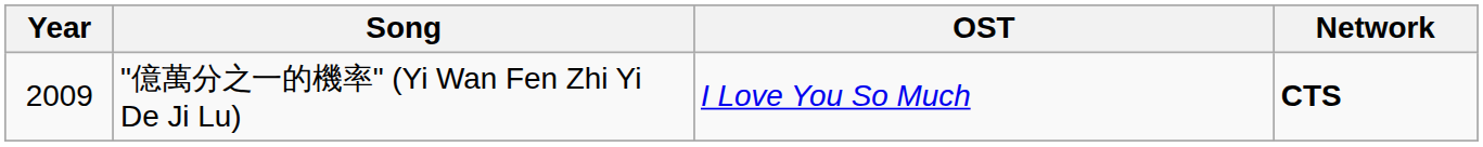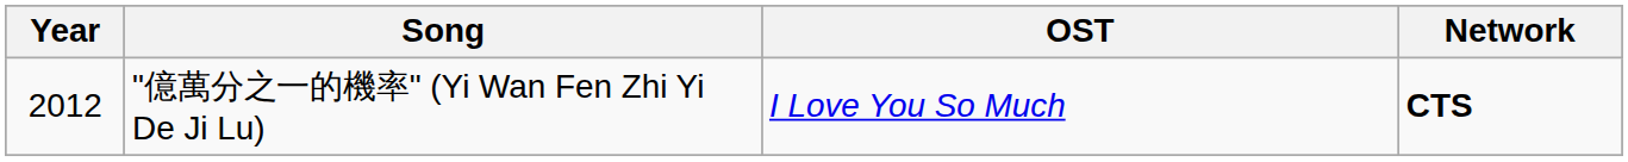"億萬分之一的機率" (Yi Wan Fen Zhi Yi De Ji Lu) | Year: 2009 -> 2012
